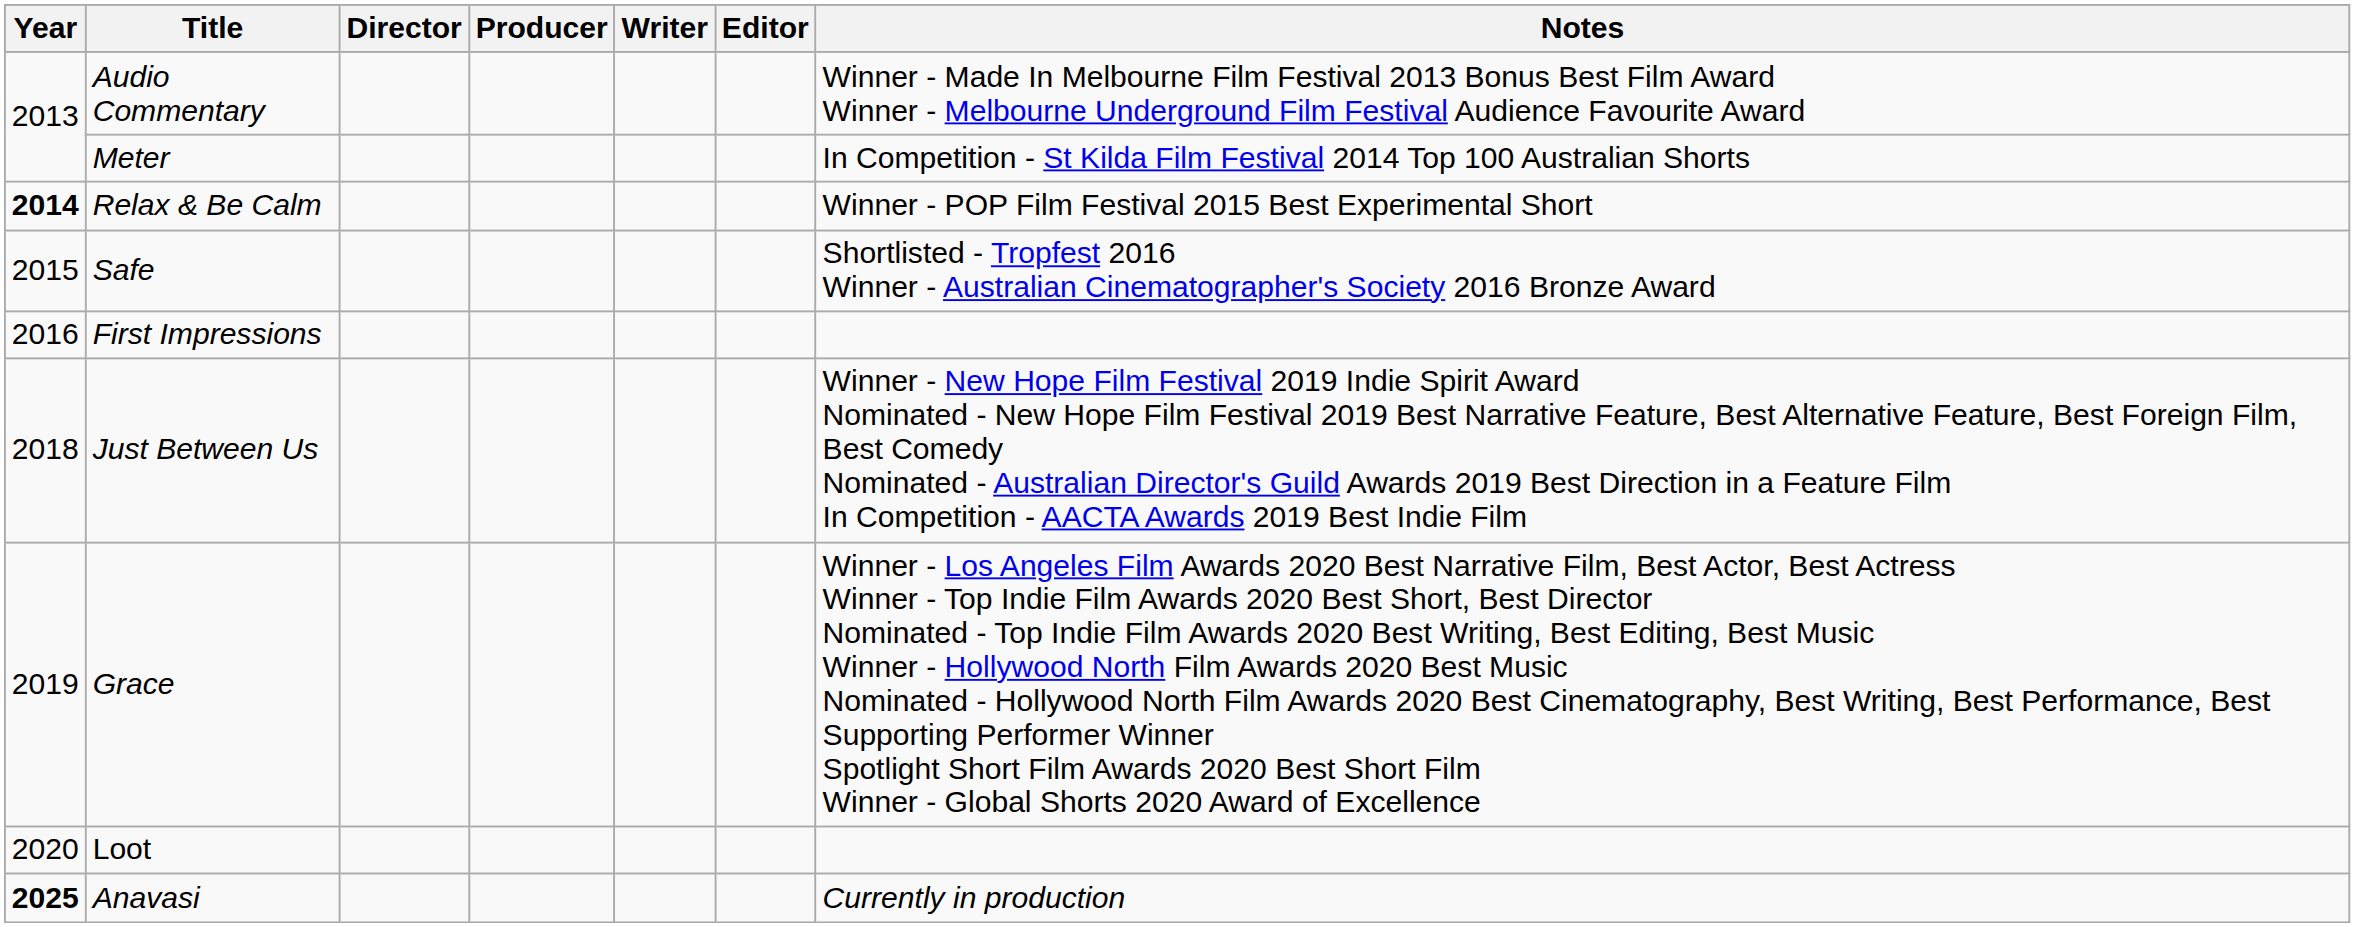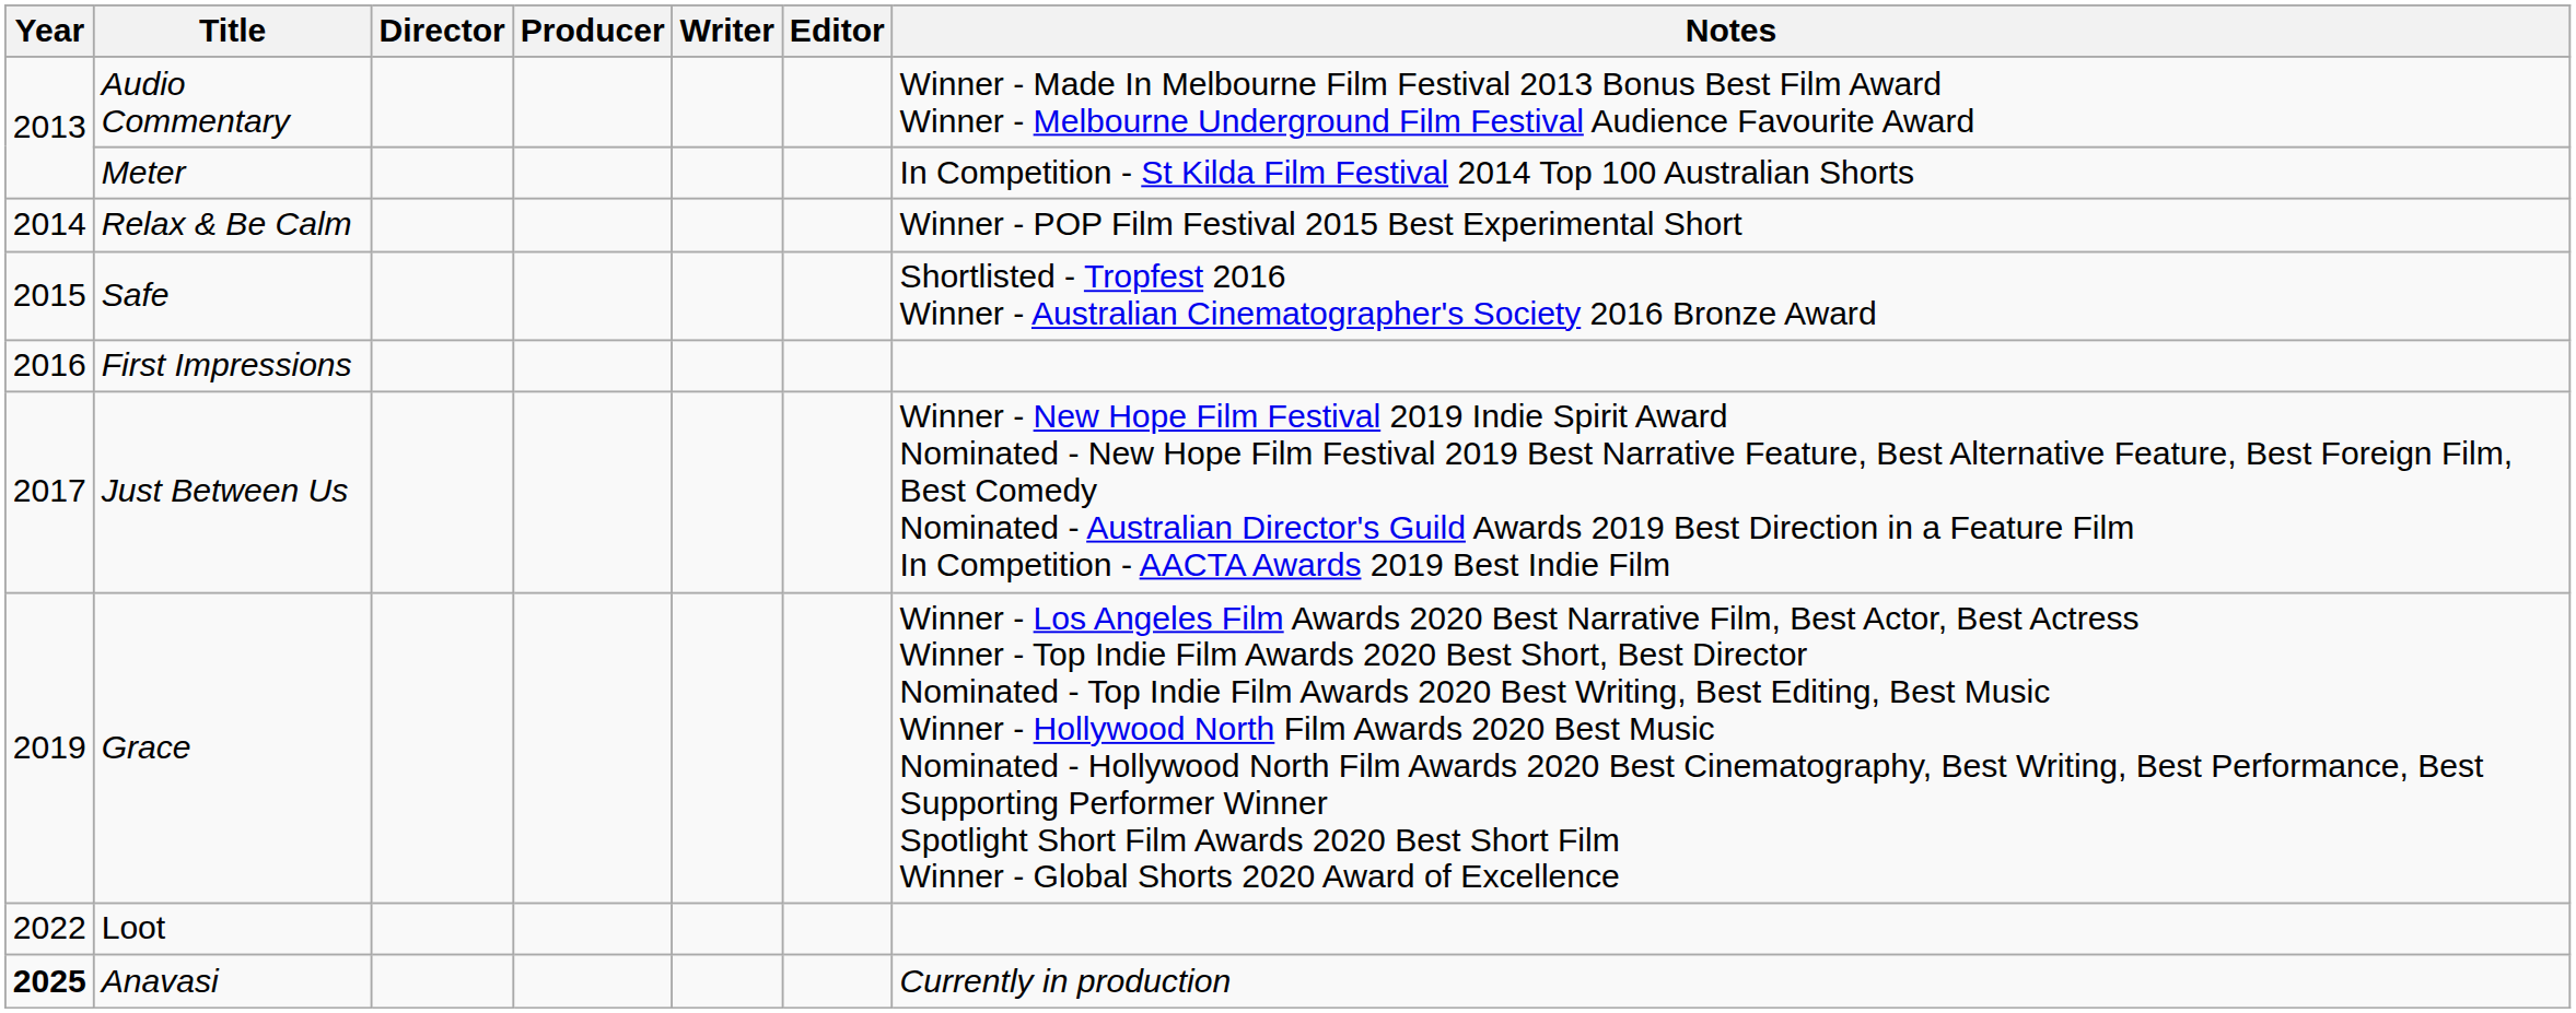Relax & Be Calm | Year: bold -> normal
Just Between Us | Year: 2018 -> 2017
Loot | Year: 2020 -> 2022
